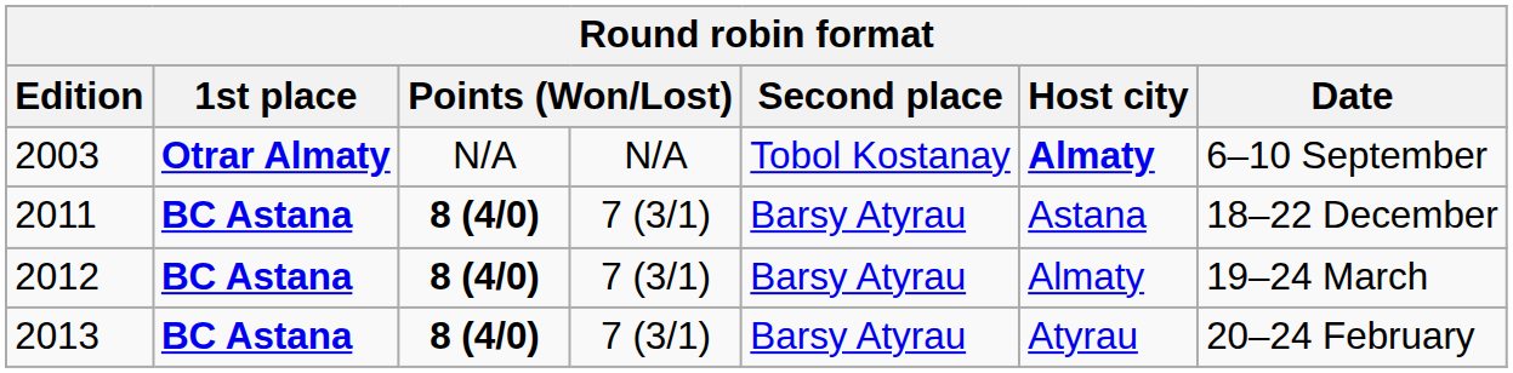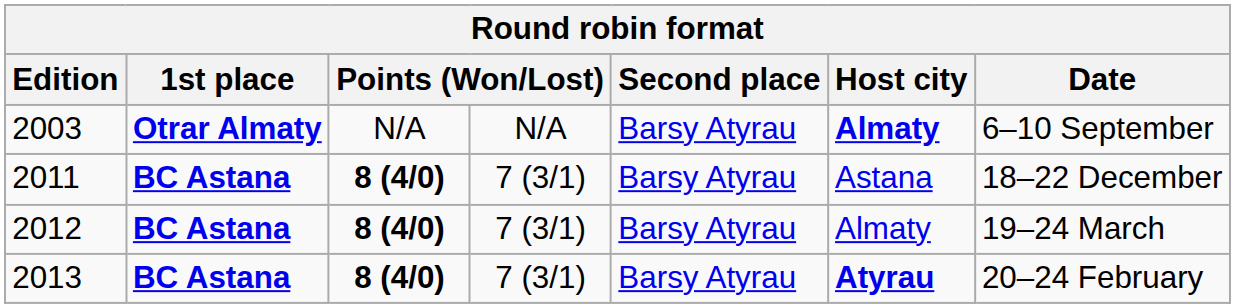2003 | Second place: Tobol Kostanay -> Barsy Atyrau
2013 | Host city: normal -> bold
